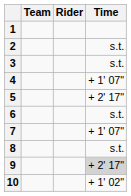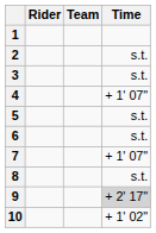columns swapped: Rider <-> Team
5 | Time: + 2' 17" -> s.t.
